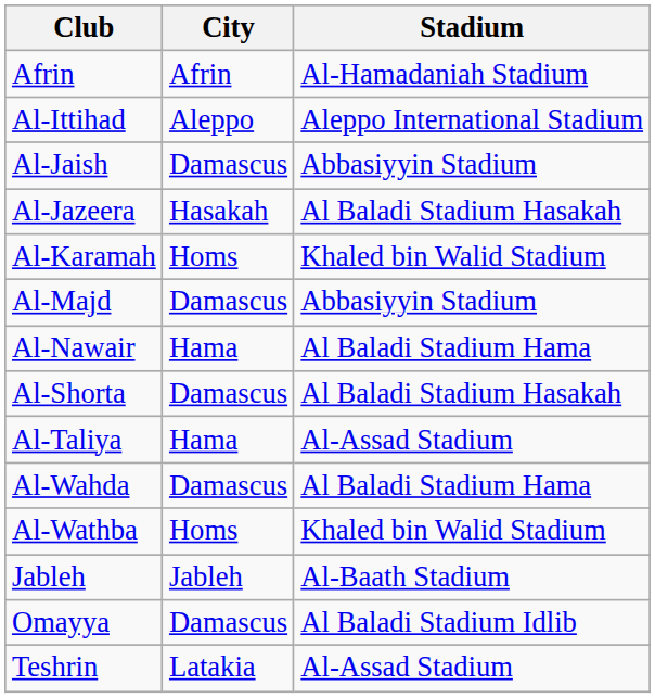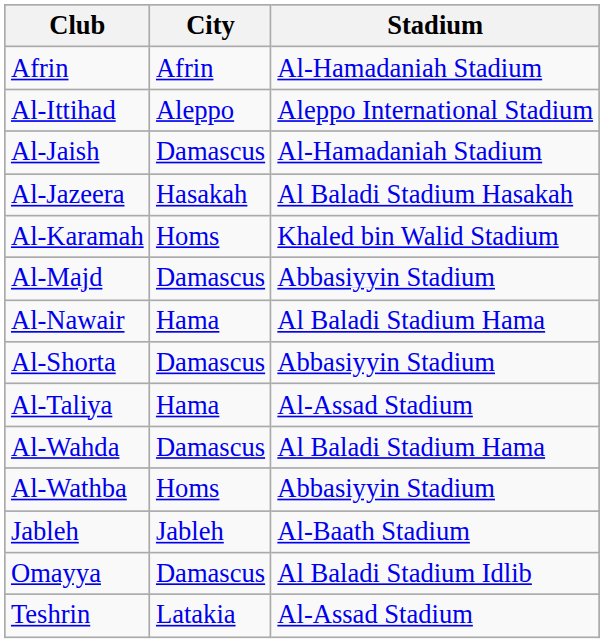Al-Jaish | Stadium: Abbasiyyin Stadium -> Al-Hamadaniah Stadium
Al-Shorta | Stadium: Al Baladi Stadium Hasakah -> Abbasiyyin Stadium
Al-Wathba | Stadium: Khaled bin Walid Stadium -> Abbasiyyin Stadium
